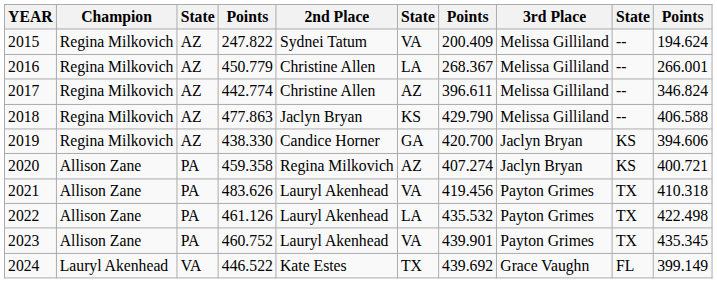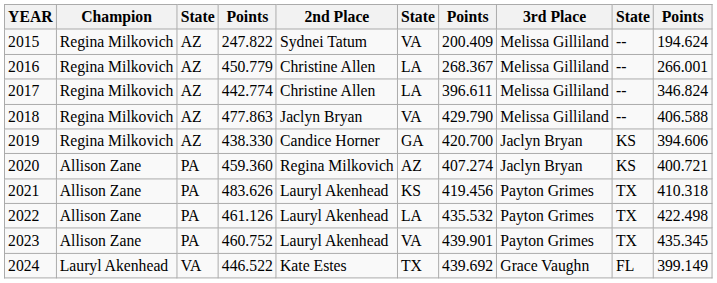2017 | column 6: AZ -> LA
2018 | column 6: KS -> VA
2020 | column 4: 459.358 -> 459.360
2021 | column 6: VA -> KS
